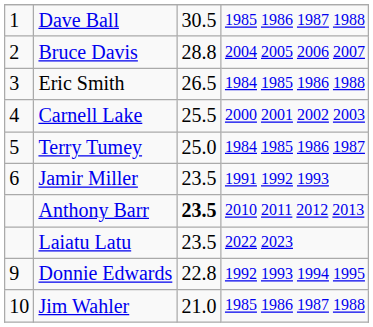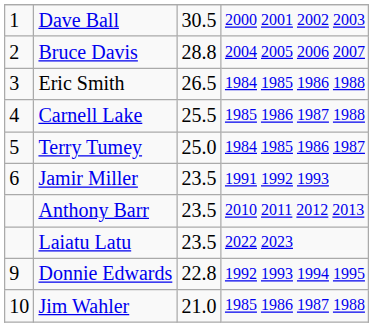Dave Ball | column 4: 1985 1986 1987 1988 -> 2000 2001 2002 2003
Carnell Lake | column 4: 2000 2001 2002 2003 -> 1985 1986 1987 1988
Anthony Barr | column 3: bold -> normal
